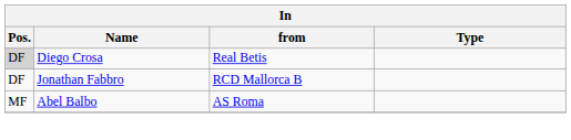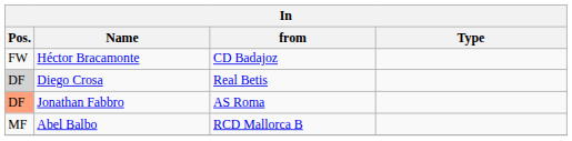+ row: FW | Héctor Bracamonte | CD Badajoz
Jonathan Fabbro | Pos.: no background -> lightsalmon background
Jonathan Fabbro | from: RCD Mallorca B -> AS Roma
Abel Balbo | from: AS Roma -> RCD Mallorca B
